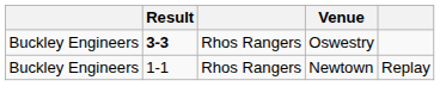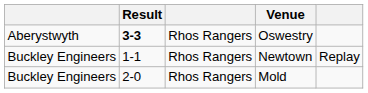Oswestry | column 1: Buckley Engineers -> Aberystwyth
+ row: Buckley Engineers | 2-0 | Rhos Rangers | Mold
